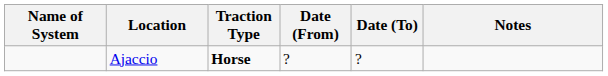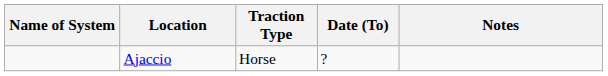- column: Date (From) | ?
Ajaccio | Traction Type: bold -> normal
